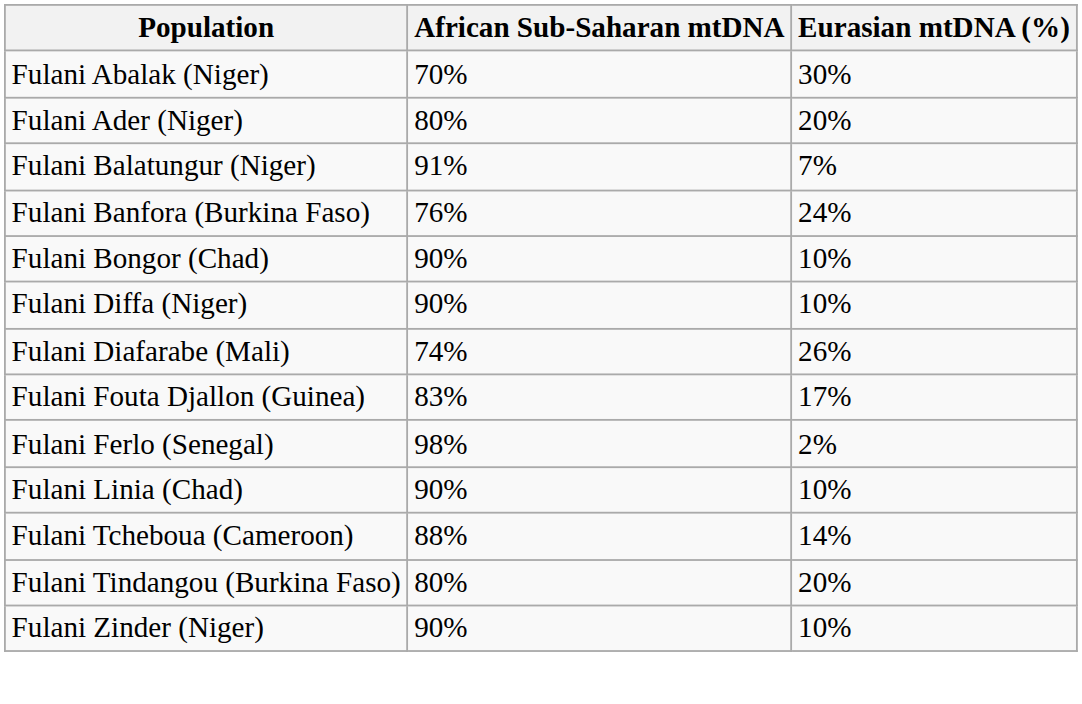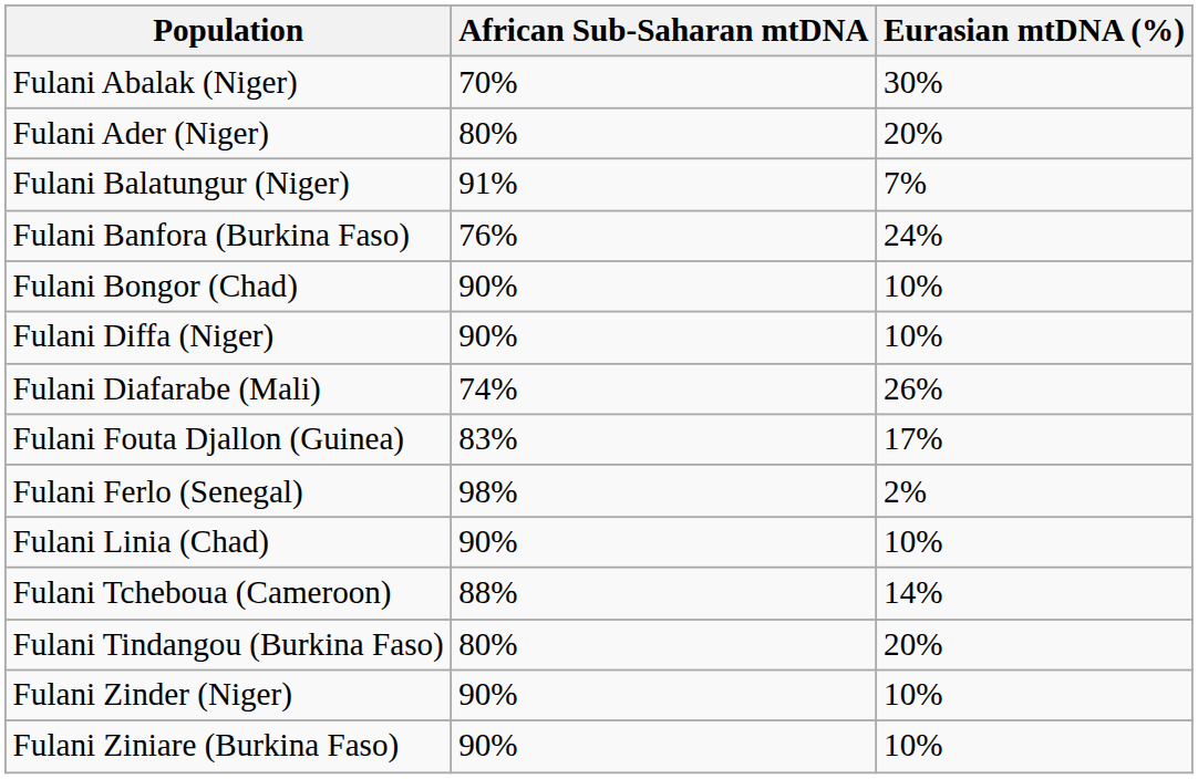+ row: Fulani Ziniare (Burkina Faso) | 90% | 10%
